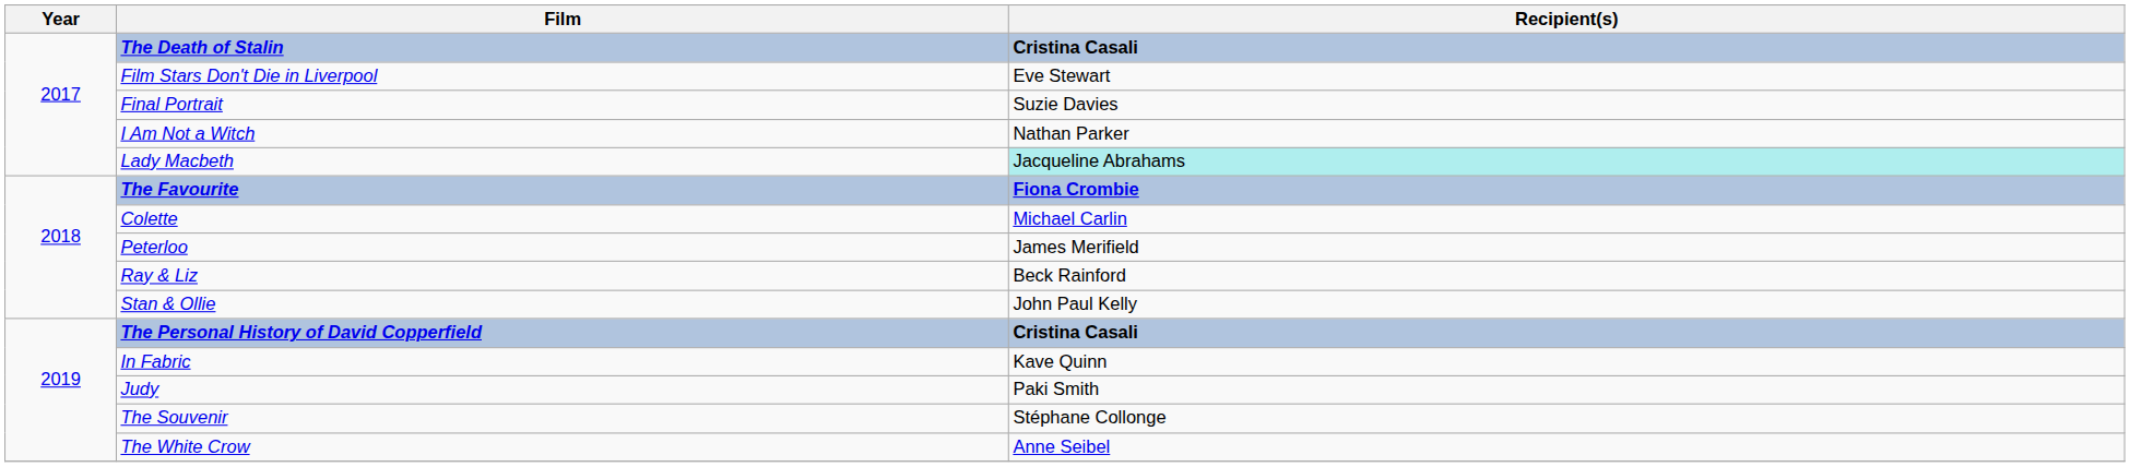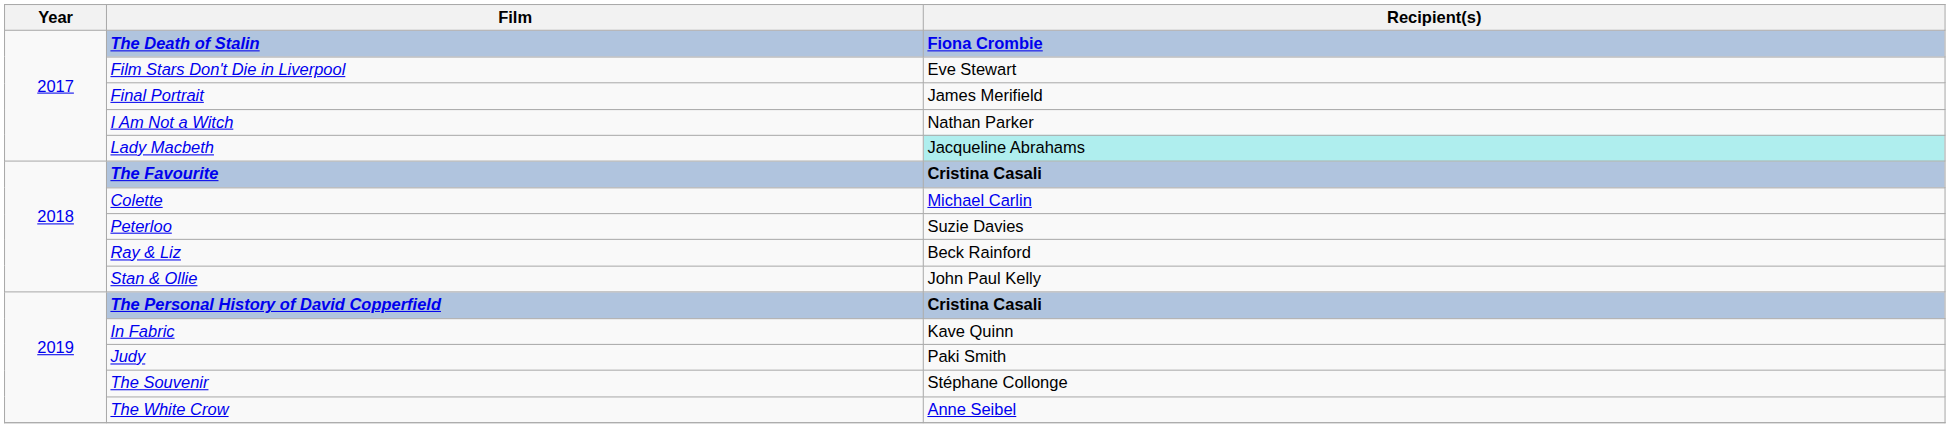The Death of Stalin | Recipient(s): Cristina Casali -> Fiona Crombie
Final Portrait | Recipient(s): Suzie Davies -> James Merifield
The Favourite | Recipient(s): Fiona Crombie -> Cristina Casali
Peterloo | Recipient(s): James Merifield -> Suzie Davies
